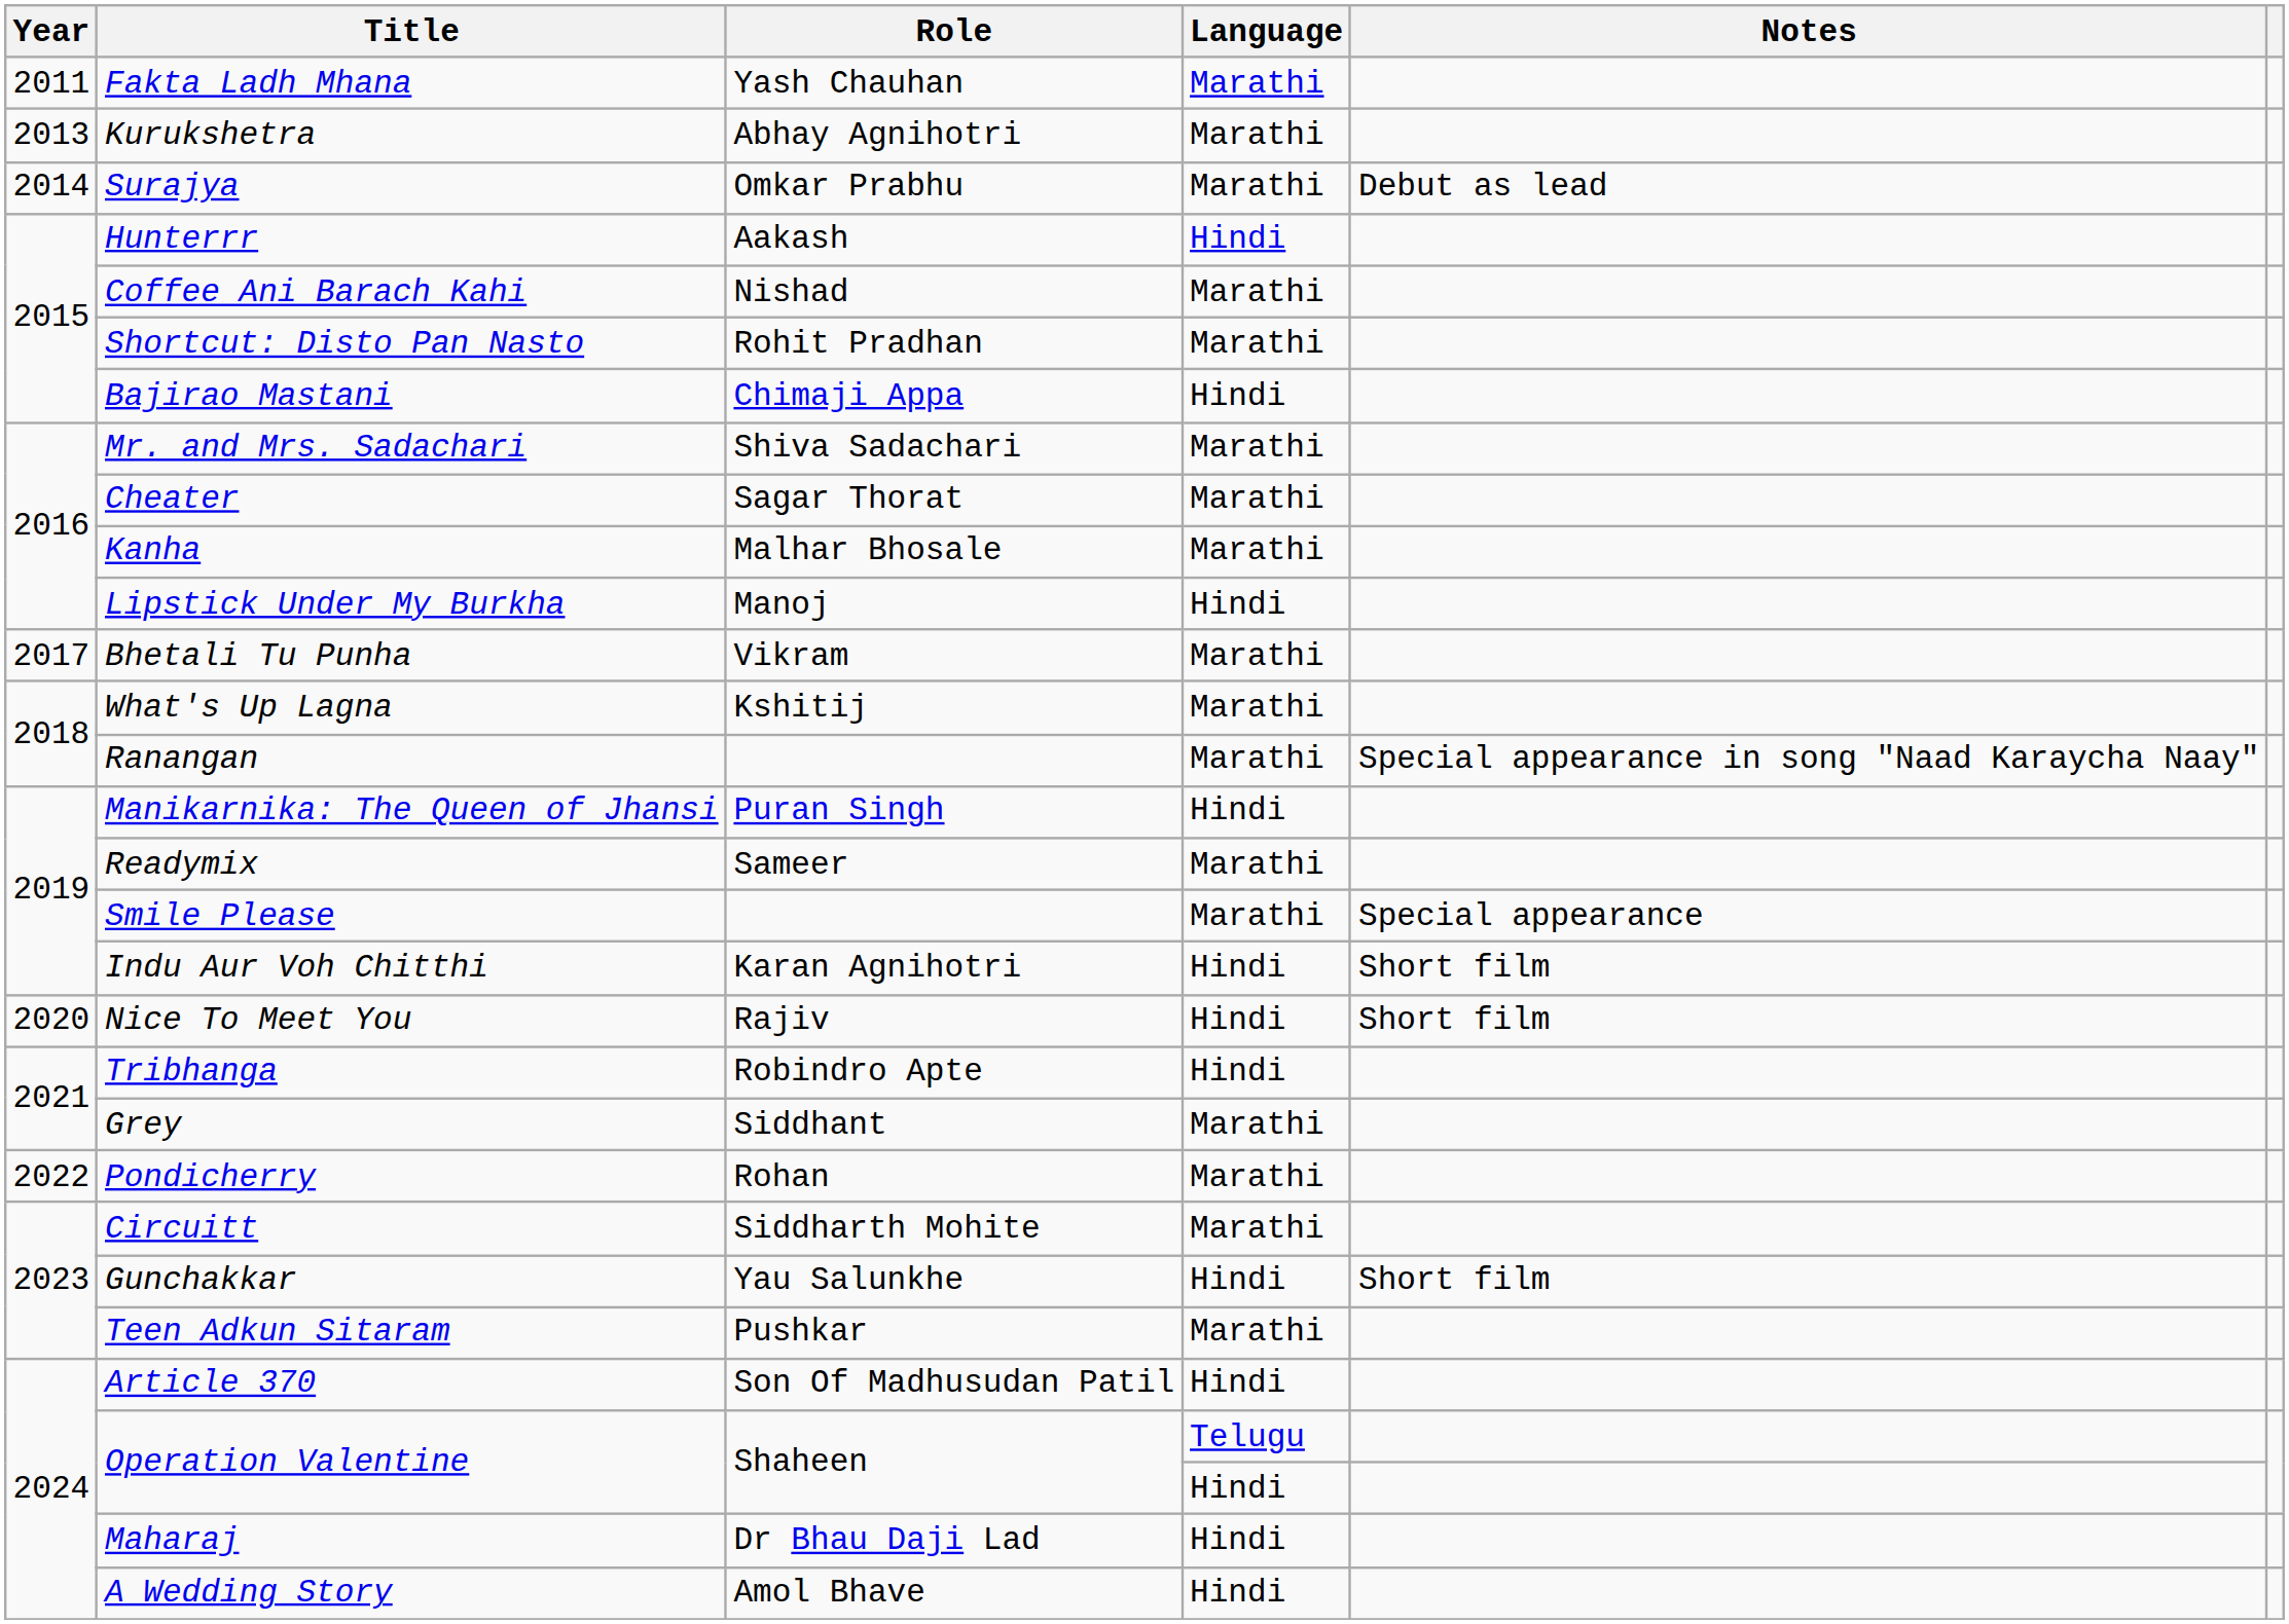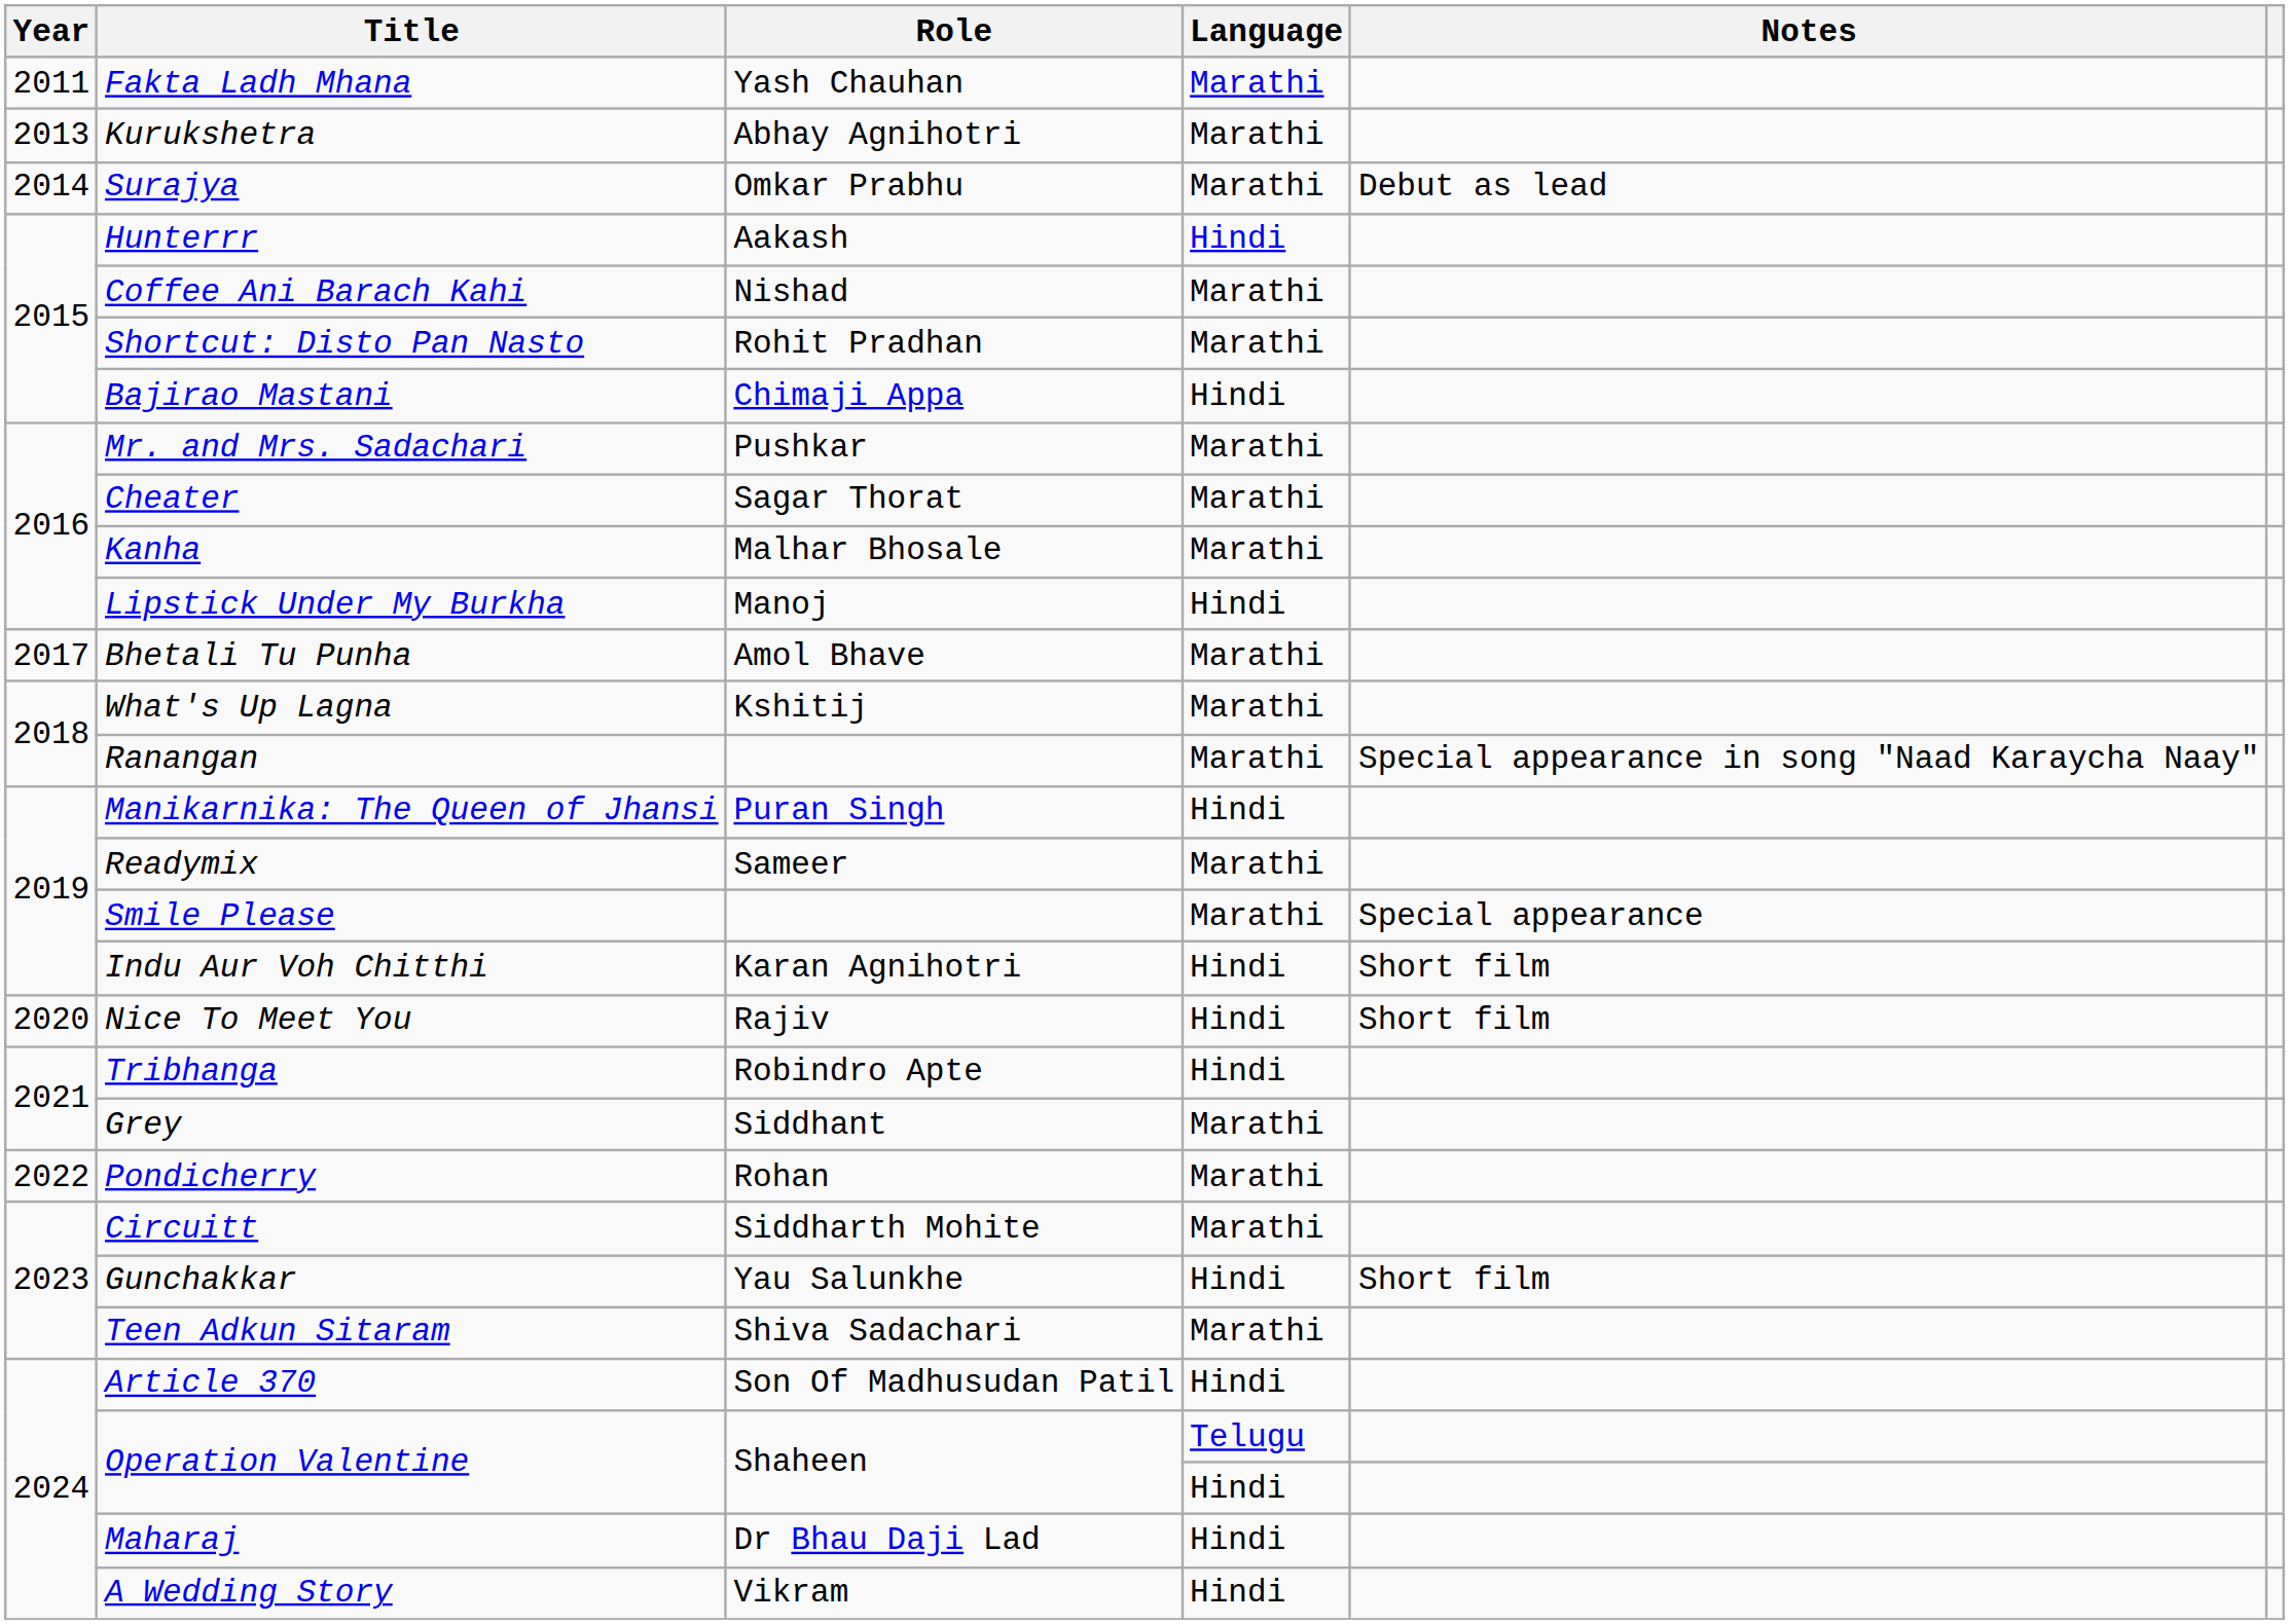Mr. and Mrs. Sadachari | Role: Shiva Sadachari -> Pushkar
Bhetali Tu Punha | Role: Vikram -> Amol Bhave
Teen Adkun Sitaram | Role: Pushkar -> Shiva Sadachari
A Wedding Story | Role: Amol Bhave -> Vikram
